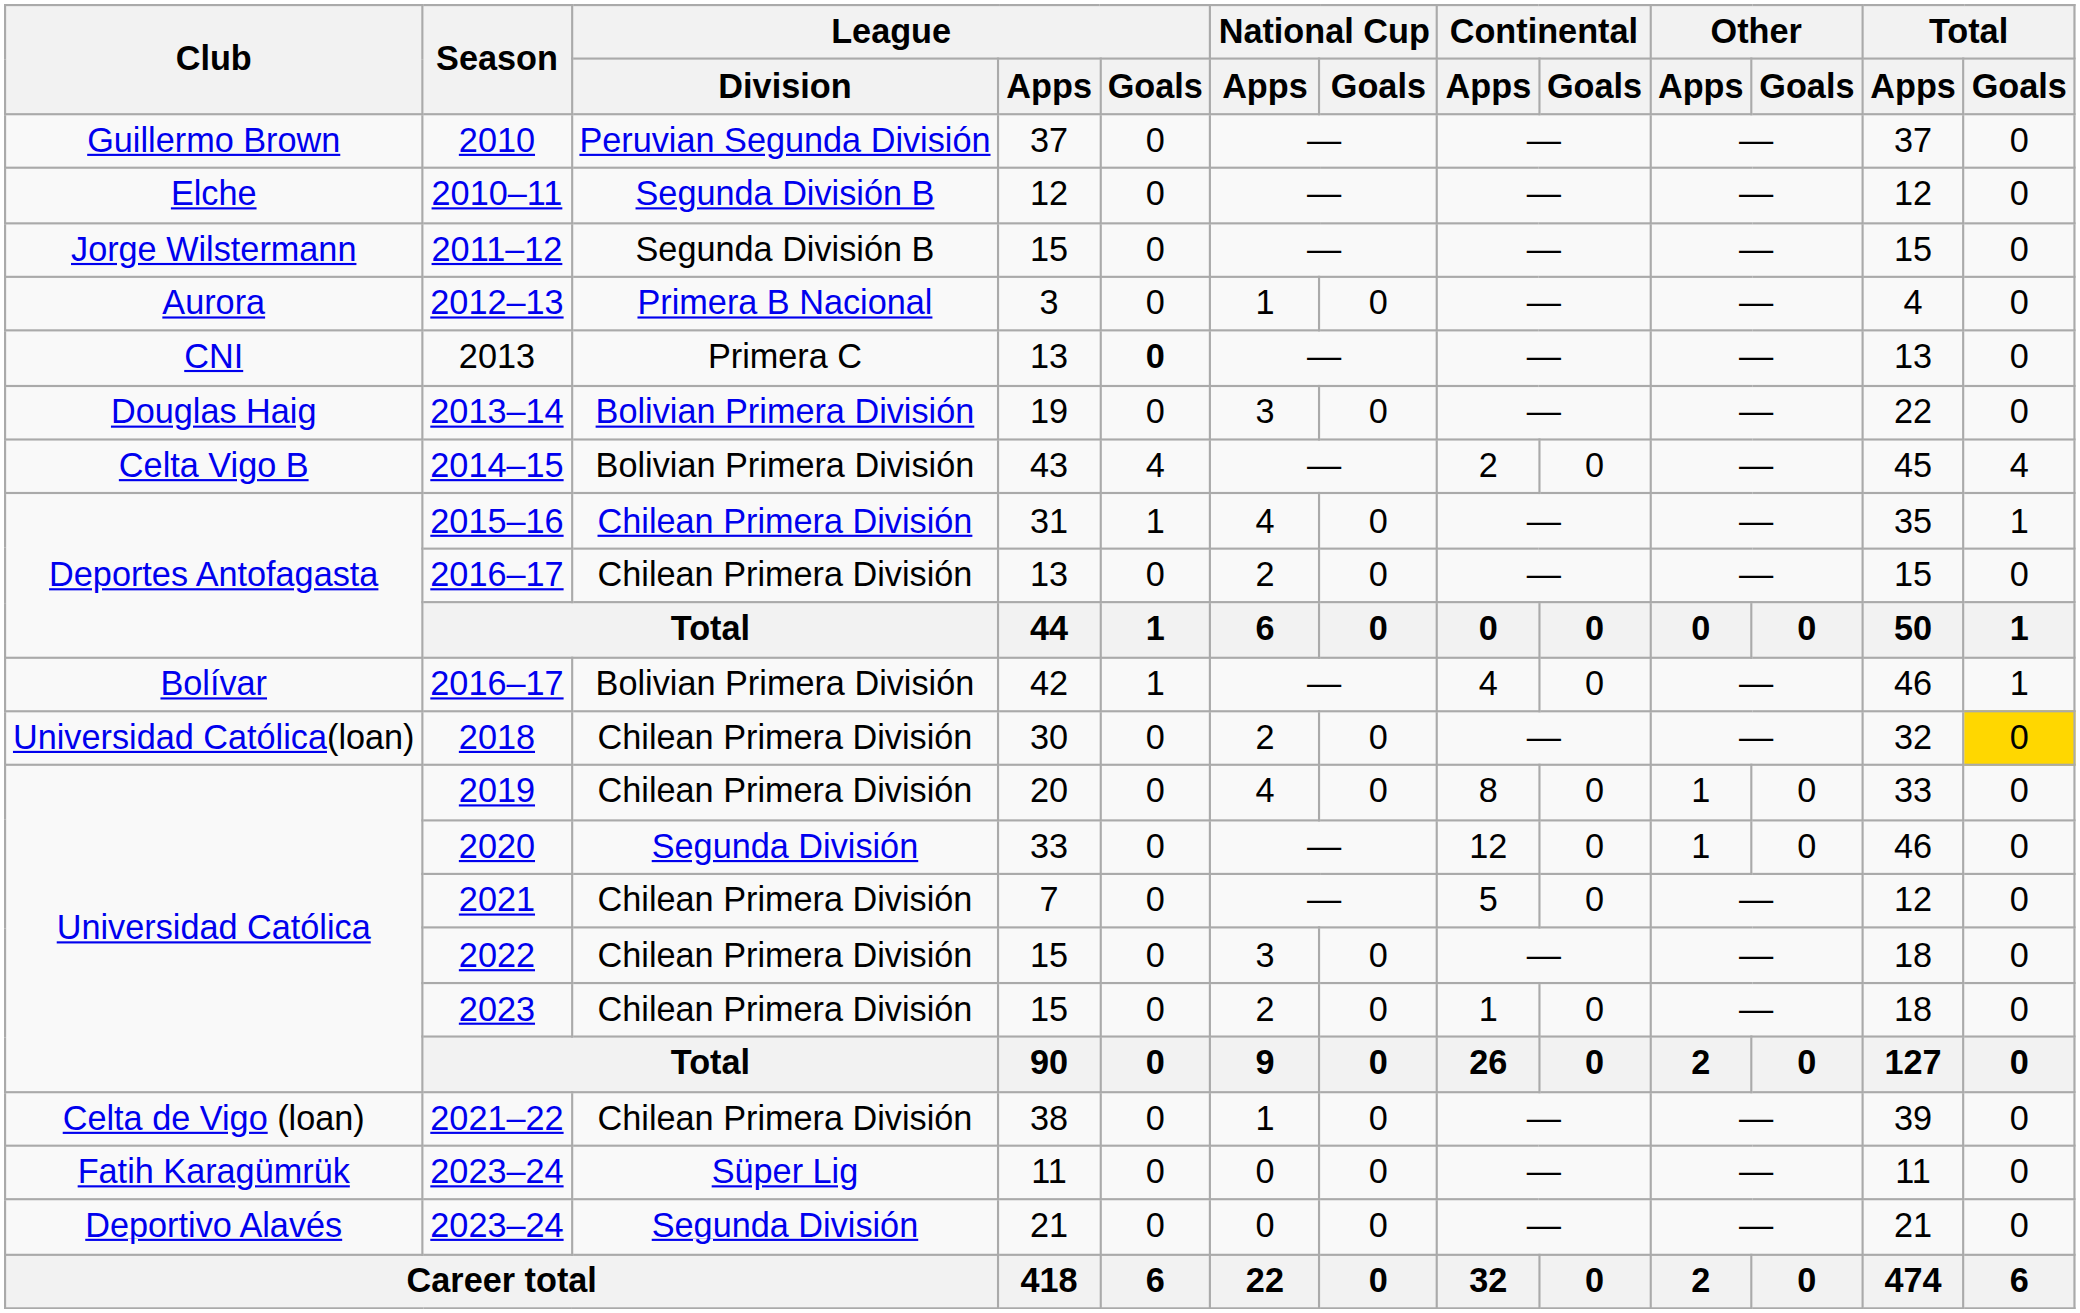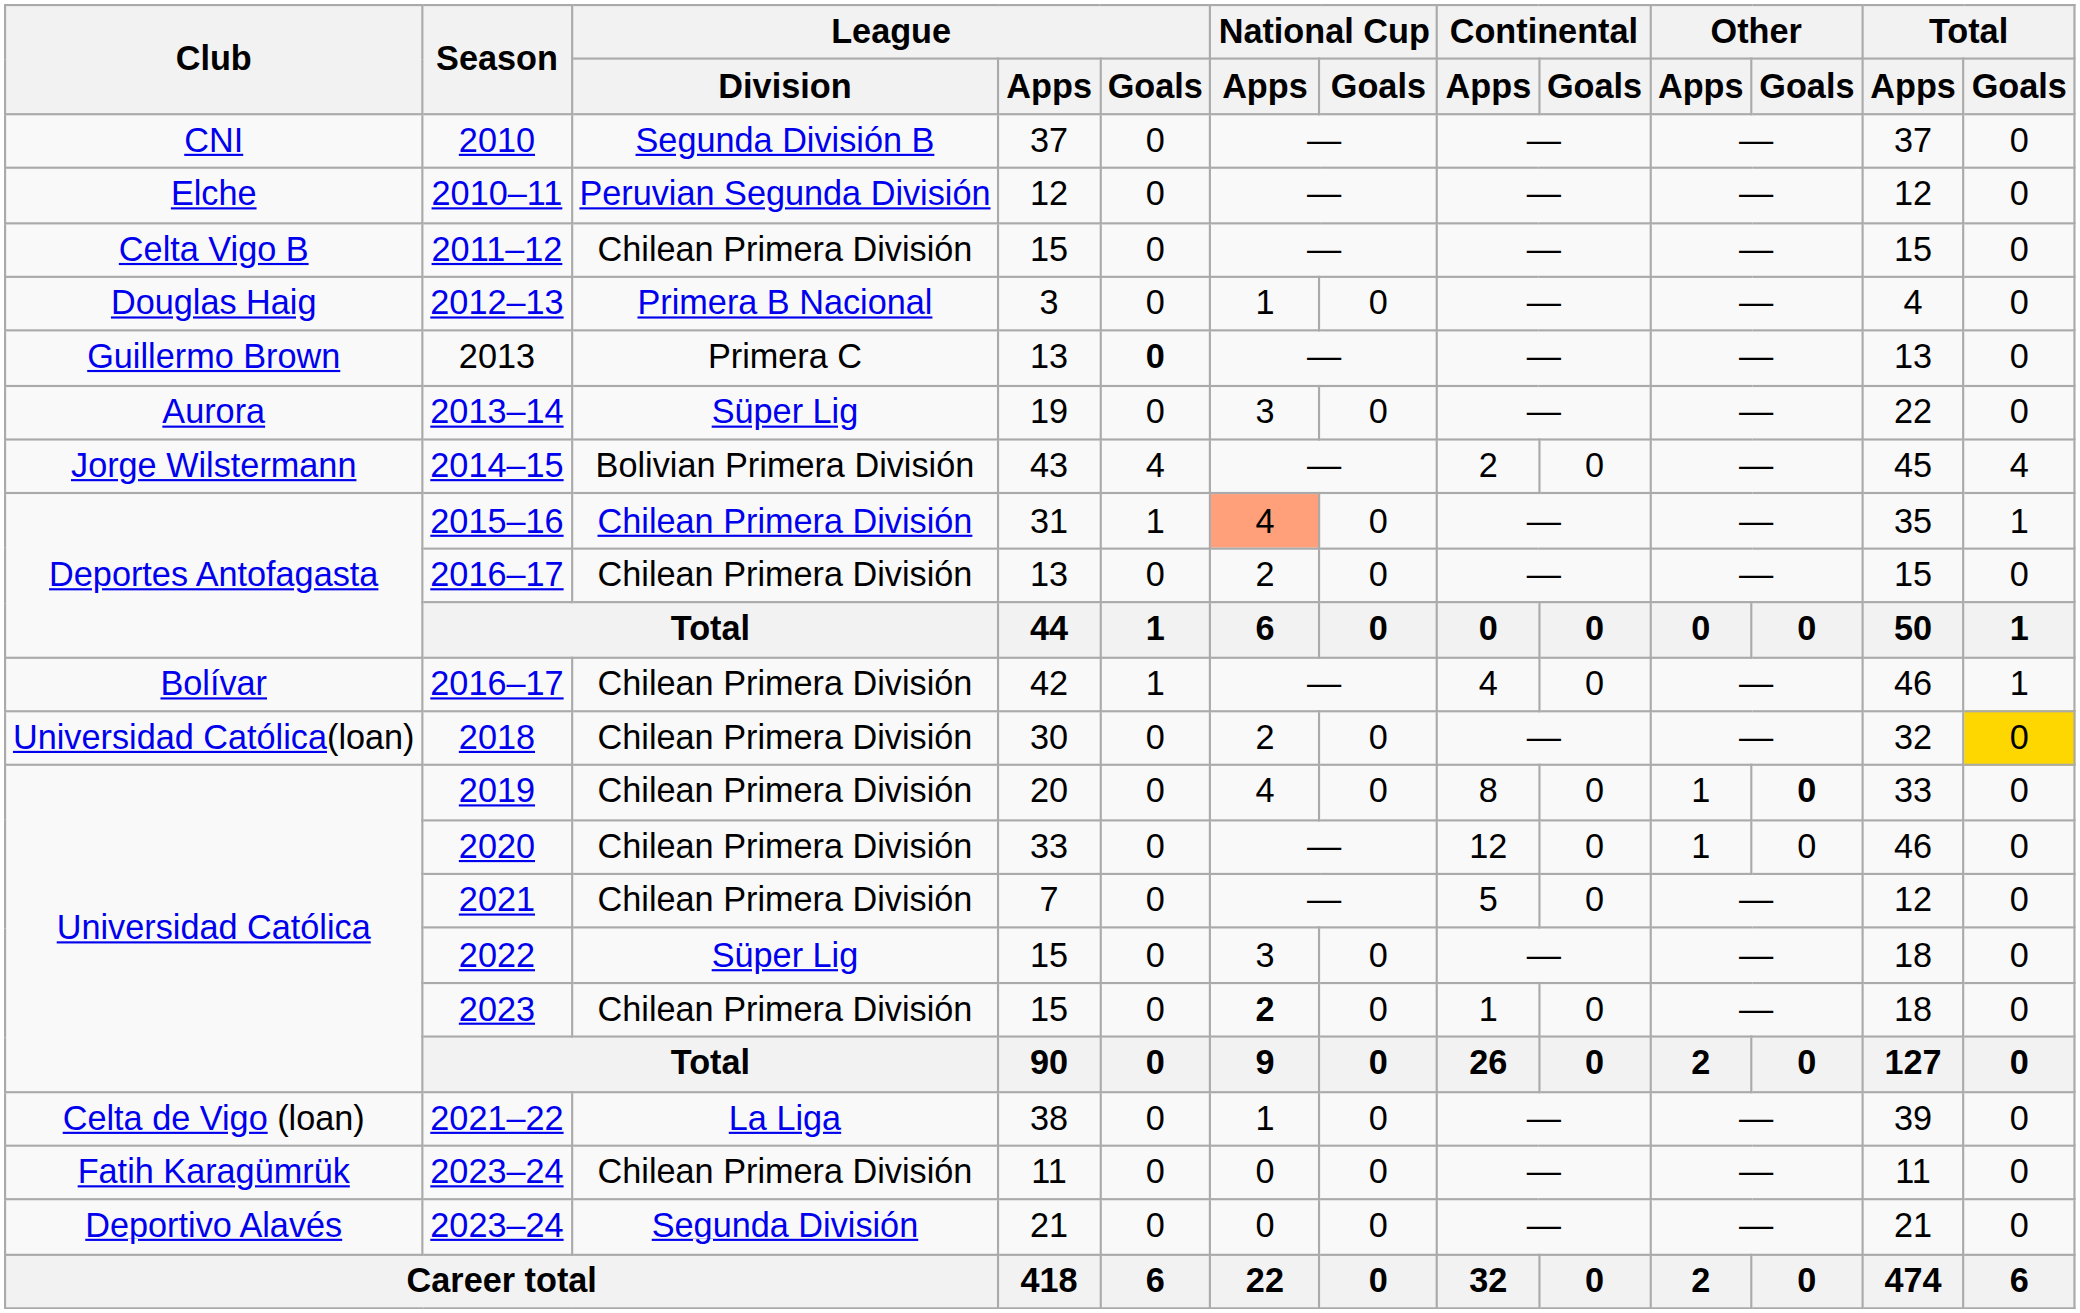2010 | Club: Guillermo Brown -> CNI
2010 | League / Division: Peruvian Segunda División -> Segunda División B
2010–11 | League / Division: Segunda División B -> Peruvian Segunda División
2011–12 | Club: Jorge Wilstermann -> Celta Vigo B
2011–12 | League / Division: Segunda División B -> Chilean Primera División
2012–13 | Club: Aurora -> Douglas Haig
2013 | Club: CNI -> Guillermo Brown
2013–14 | Club: Douglas Haig -> Aurora
2013–14 | League / Division: Bolivian Primera División -> Süper Lig
2014–15 | Club: Celta Vigo B -> Jorge Wilstermann
2015–16 | National Cup / Apps: no background -> lightsalmon background
2016–17 / 42 | League / Division: Bolivian Primera División -> Chilean Primera División
2019 | Other / Goals: normal -> bold
2020 | League / Division: Segunda División -> Chilean Primera División
2022 | League / Division: Chilean Primera División -> Süper Lig
2023 | National Cup / Apps: normal -> bold
2021–22 | League / Division: Chilean Primera División -> La Liga
2023–24 / 11 | League / Division: Süper Lig -> Chilean Primera División
